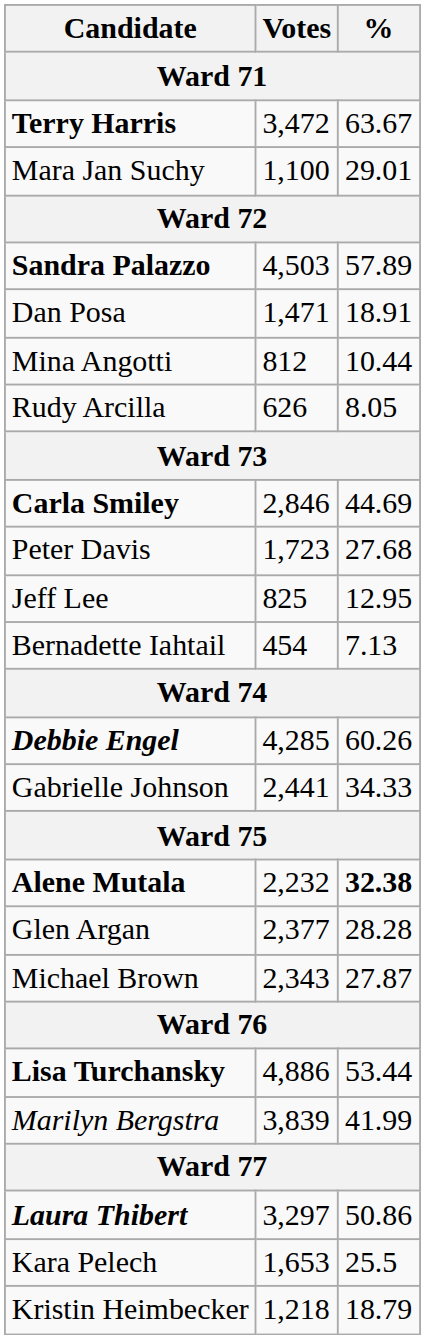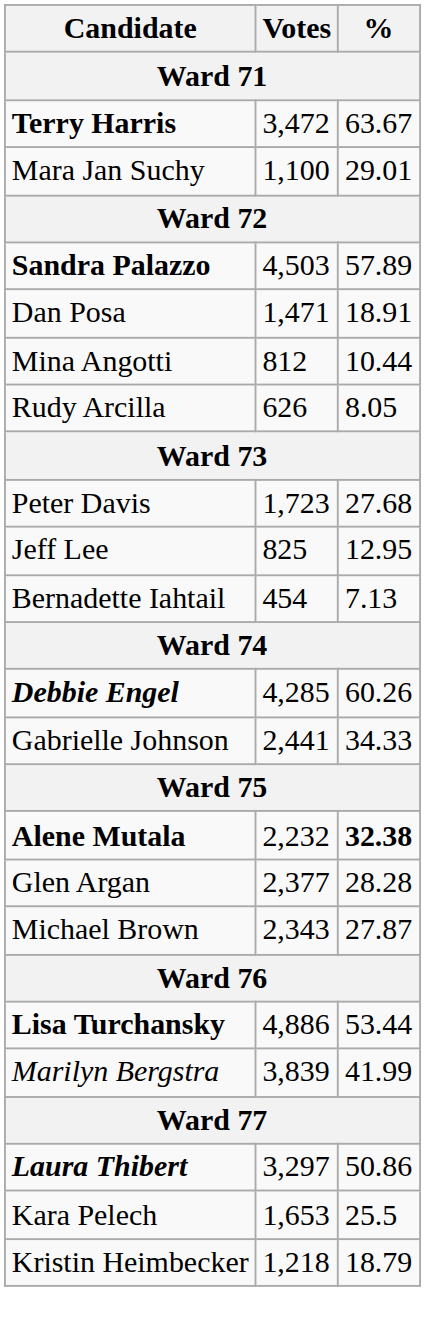- row: Carla Smiley | 2,846 | 44.69
